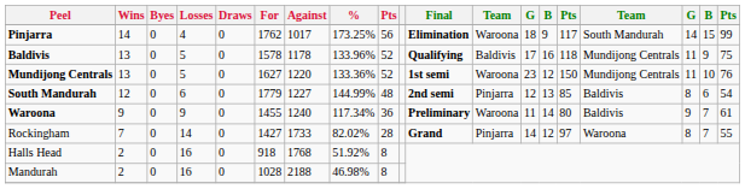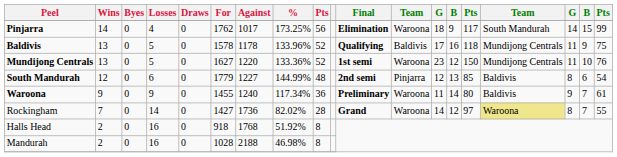Rockingham | Against: 1733 -> 1736
Rockingham | column 12: Pinjarra -> Waroona
Rockingham | column 16: no background -> khaki background
